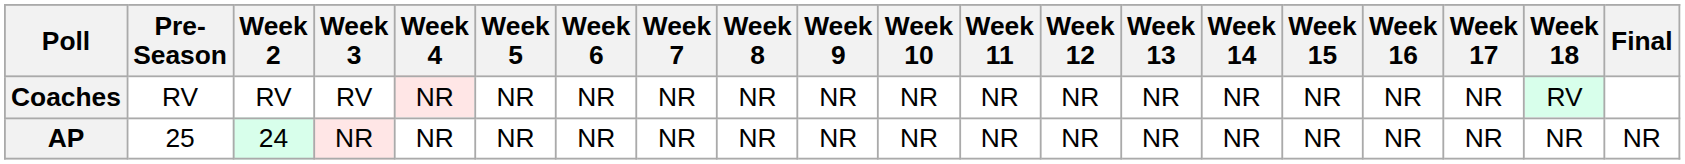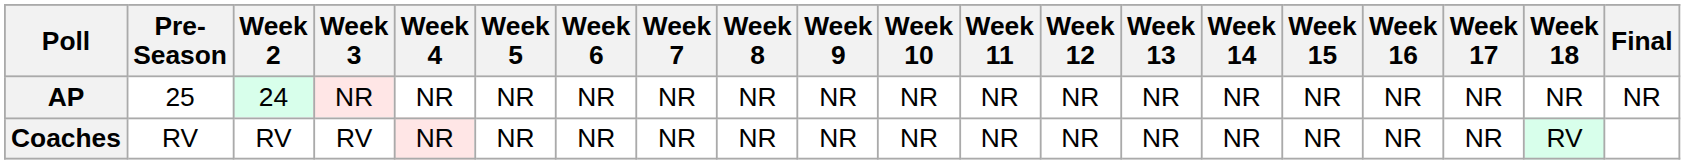rows swapped: AP <-> Coaches
